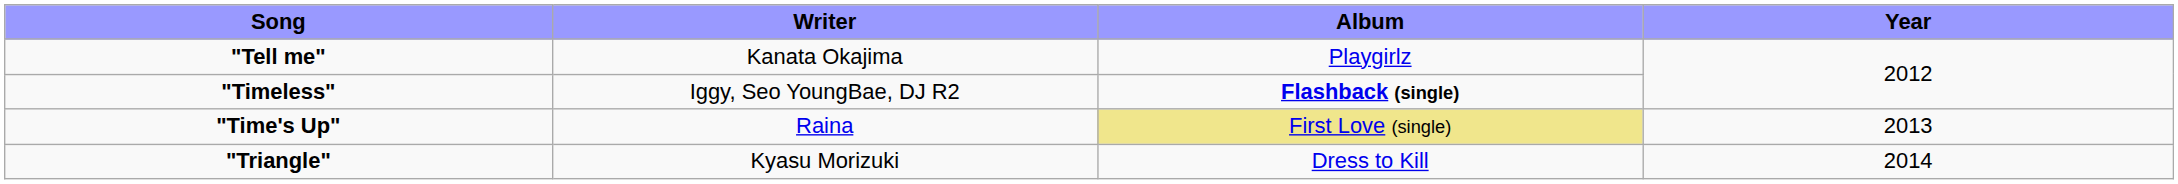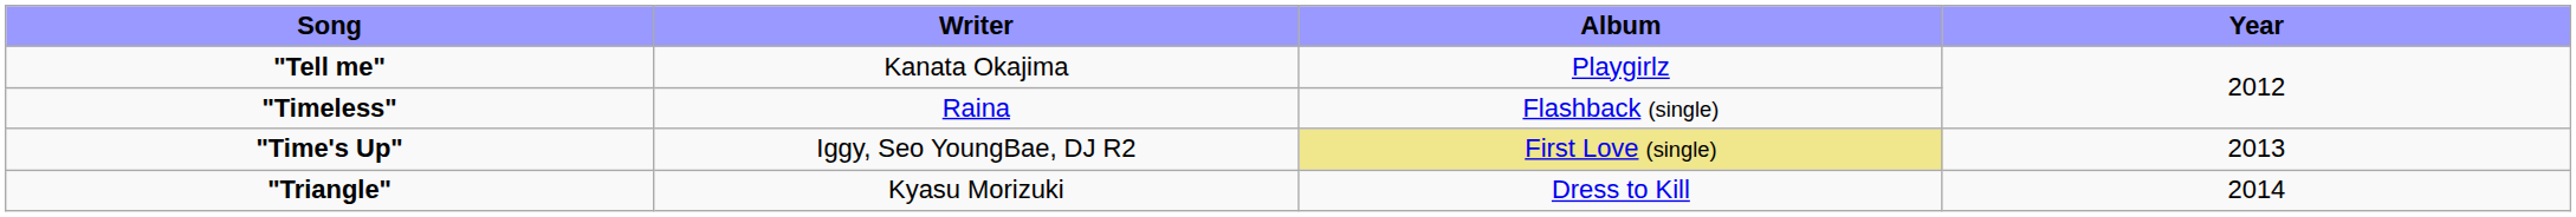"Timeless" | Writer: Iggy, Seo YoungBae, DJ R2 -> Raina
"Timeless" | Album: bold -> normal
"Time's Up" | Writer: Raina -> Iggy, Seo YoungBae, DJ R2
